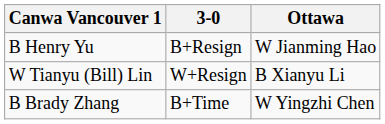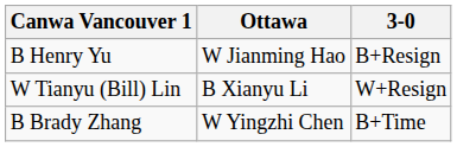columns swapped: 3-0 <-> Ottawa
